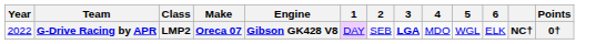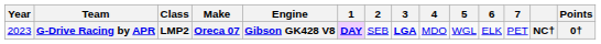+ column: 7 | PET
G-Drive Racing by APR | Year: 2022 -> 2023
G-Drive Racing by APR | 1: normal -> bold
